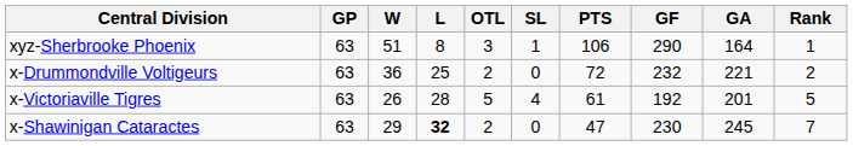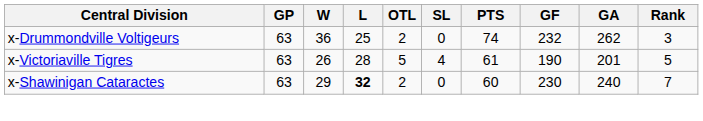- row: xyz-Sherbrooke Phoenix | 63 | 51 | 8 | 3 | 1 | 106 | 290 | 164 | 1
x-Drummondville Voltigeurs | PTS: 72 -> 74
x-Drummondville Voltigeurs | GA: 221 -> 262
x-Drummondville Voltigeurs | Rank: 2 -> 3
x-Victoriaville Tigres | GF: 192 -> 190
x-Shawinigan Cataractes | PTS: 47 -> 60
x-Shawinigan Cataractes | GA: 245 -> 240
